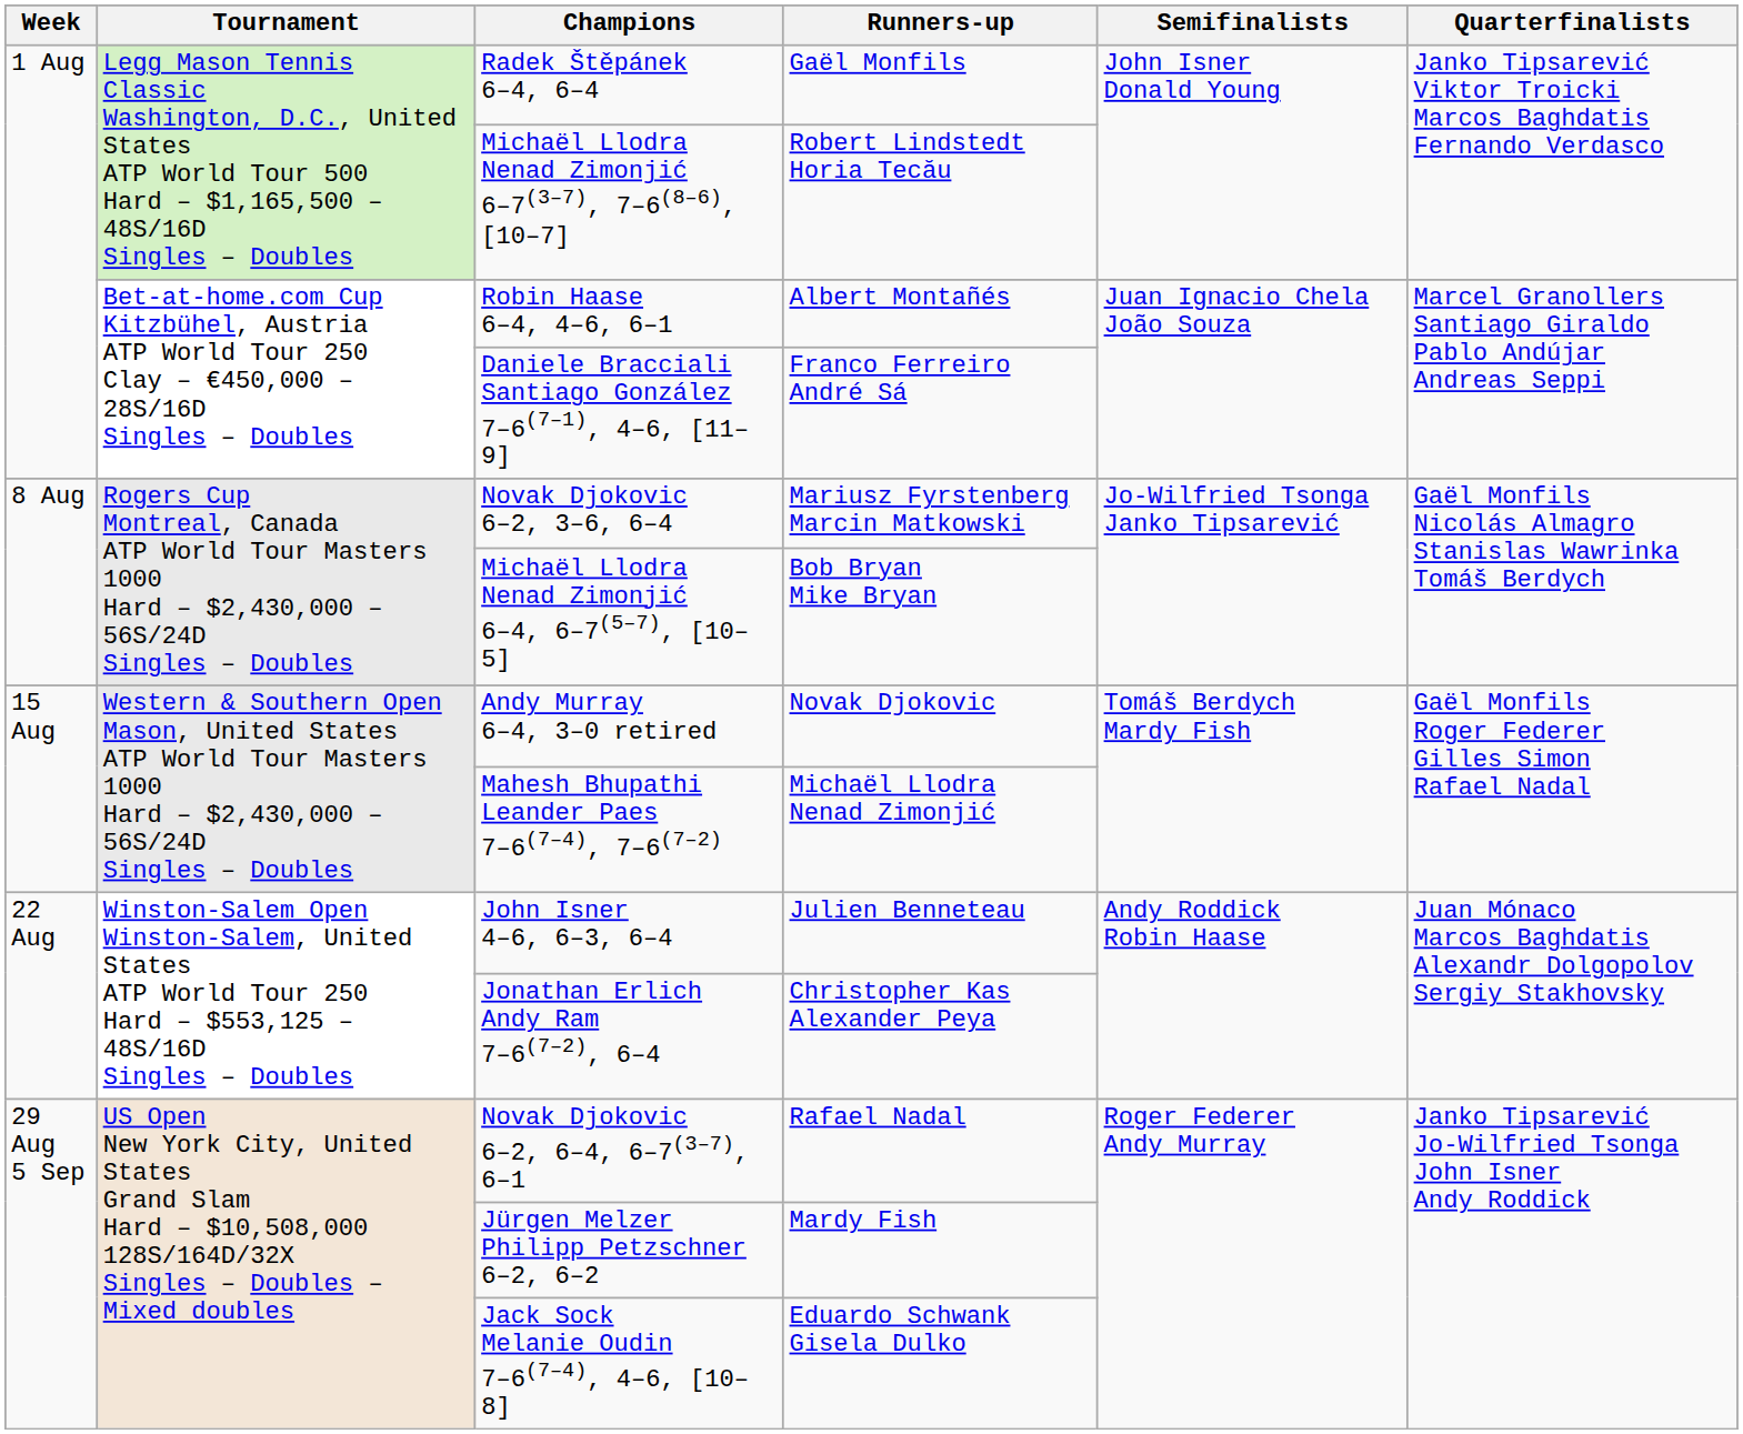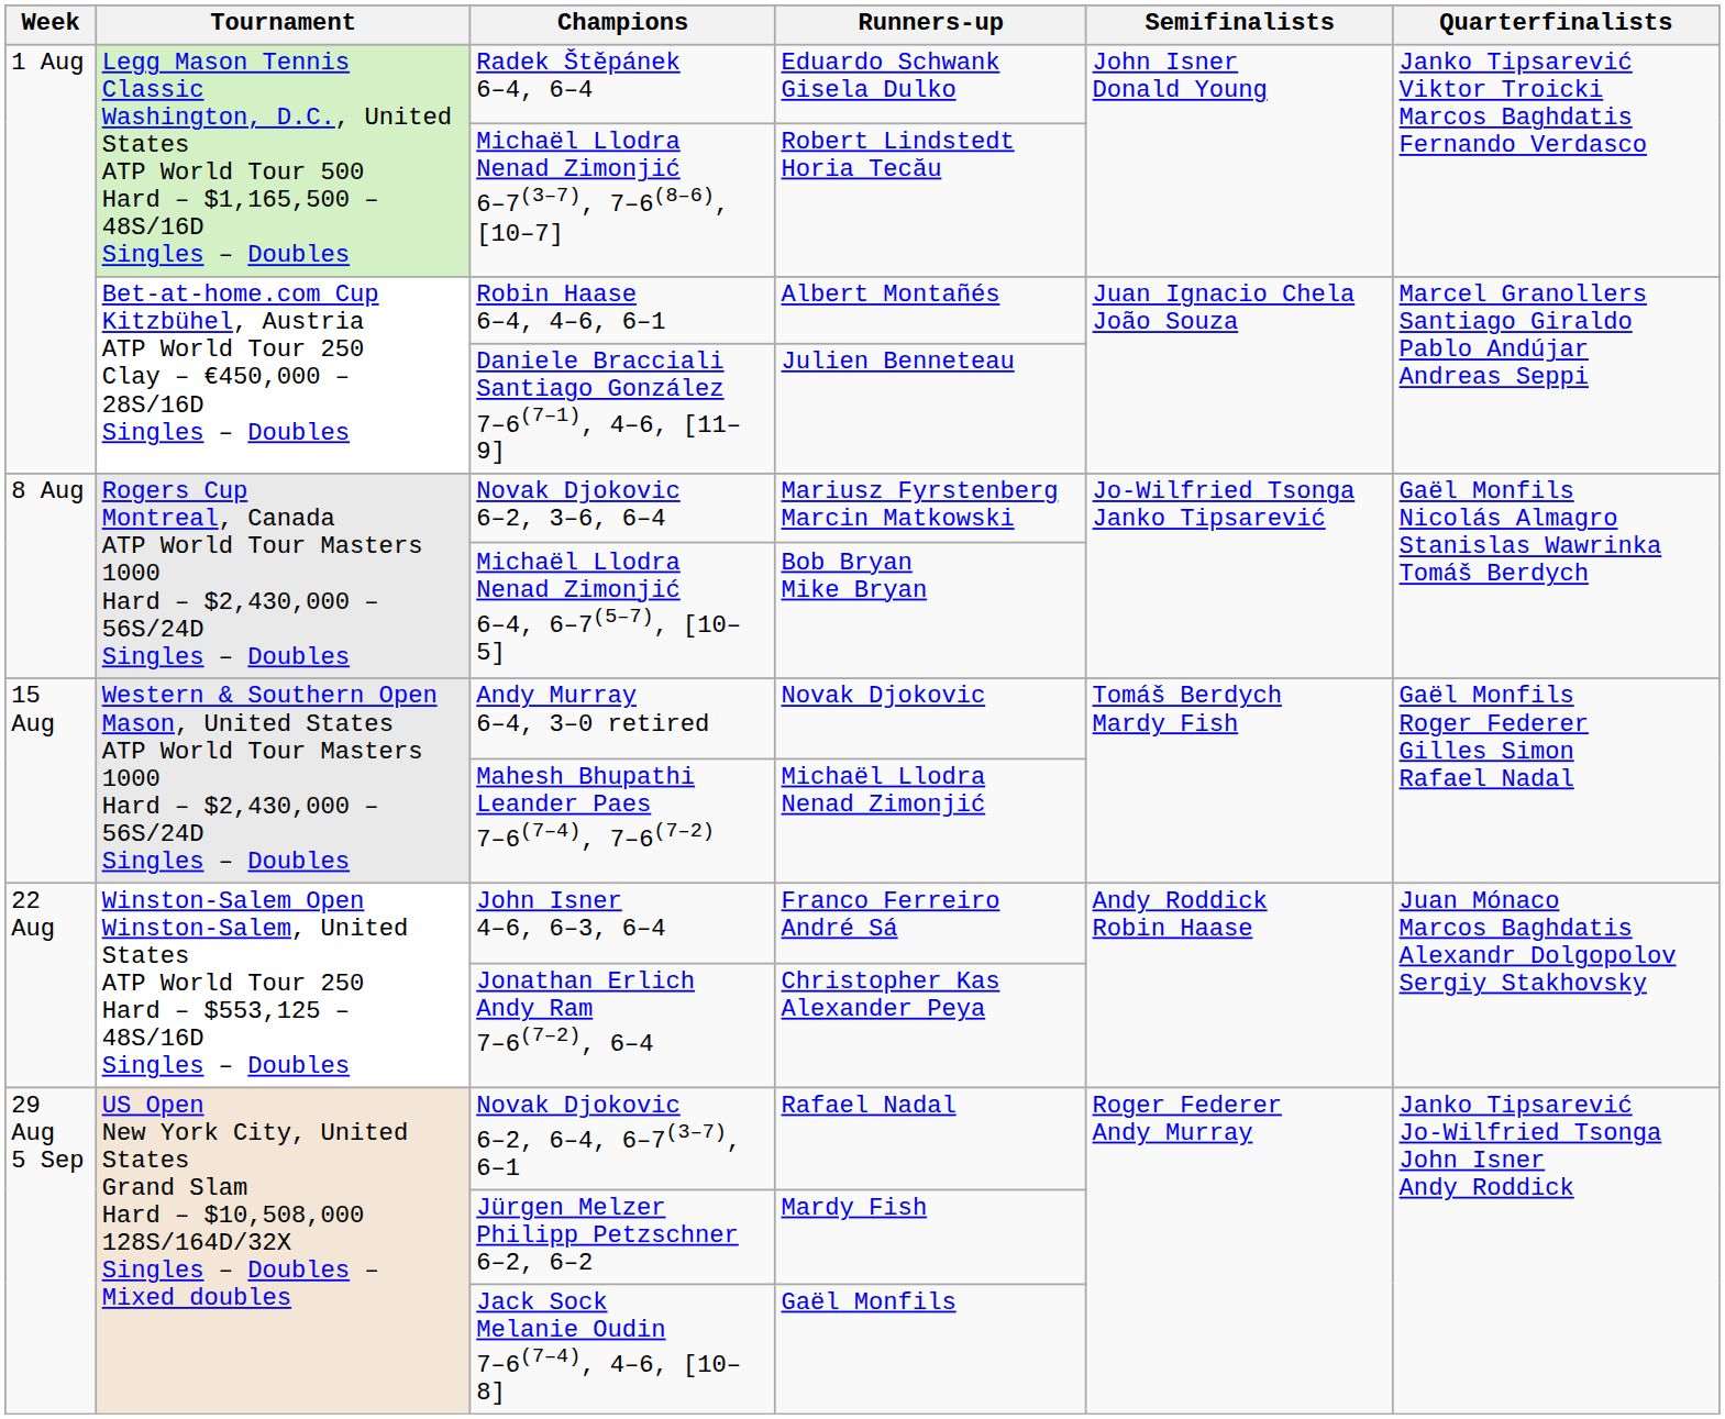Radek Štěpánek 6–4, 6–4 | Runners-up: Gaël Monfils -> Eduardo Schwank Gisela Dulko
Daniele Bracciali Santiago González 7–6(7–1), 4–6, [11–9] | Runners-up: Franco Ferreiro André Sá -> Julien Benneteau
John Isner 4–6, 6–3, 6–4 | Runners-up: Julien Benneteau -> Franco Ferreiro André Sá
Jack Sock Melanie Oudin 7–6(7–4), 4–6, [10–8] | Runners-up: Eduardo Schwank Gisela Dulko -> Gaël Monfils
